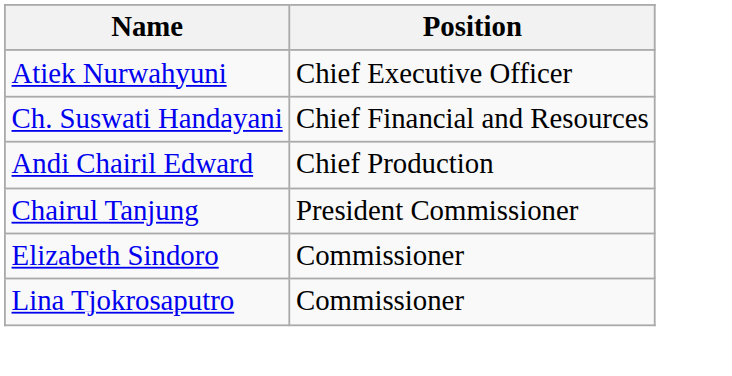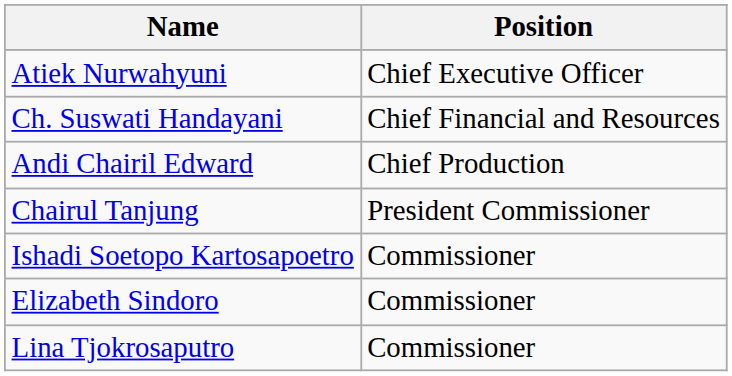+ row: Ishadi Soetopo Kartosapoetro | Commissioner
